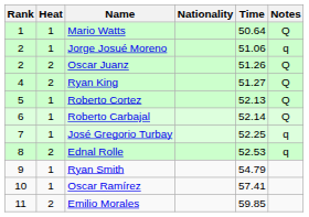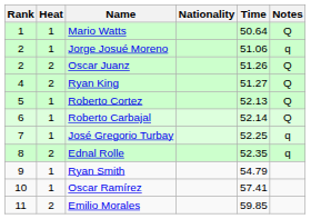Ednal Rolle | Time: 52.53 -> 52.35
